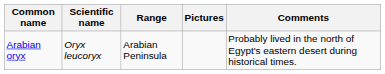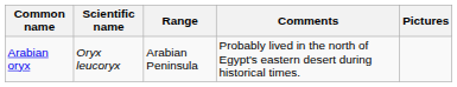columns swapped: Comments <-> Pictures
